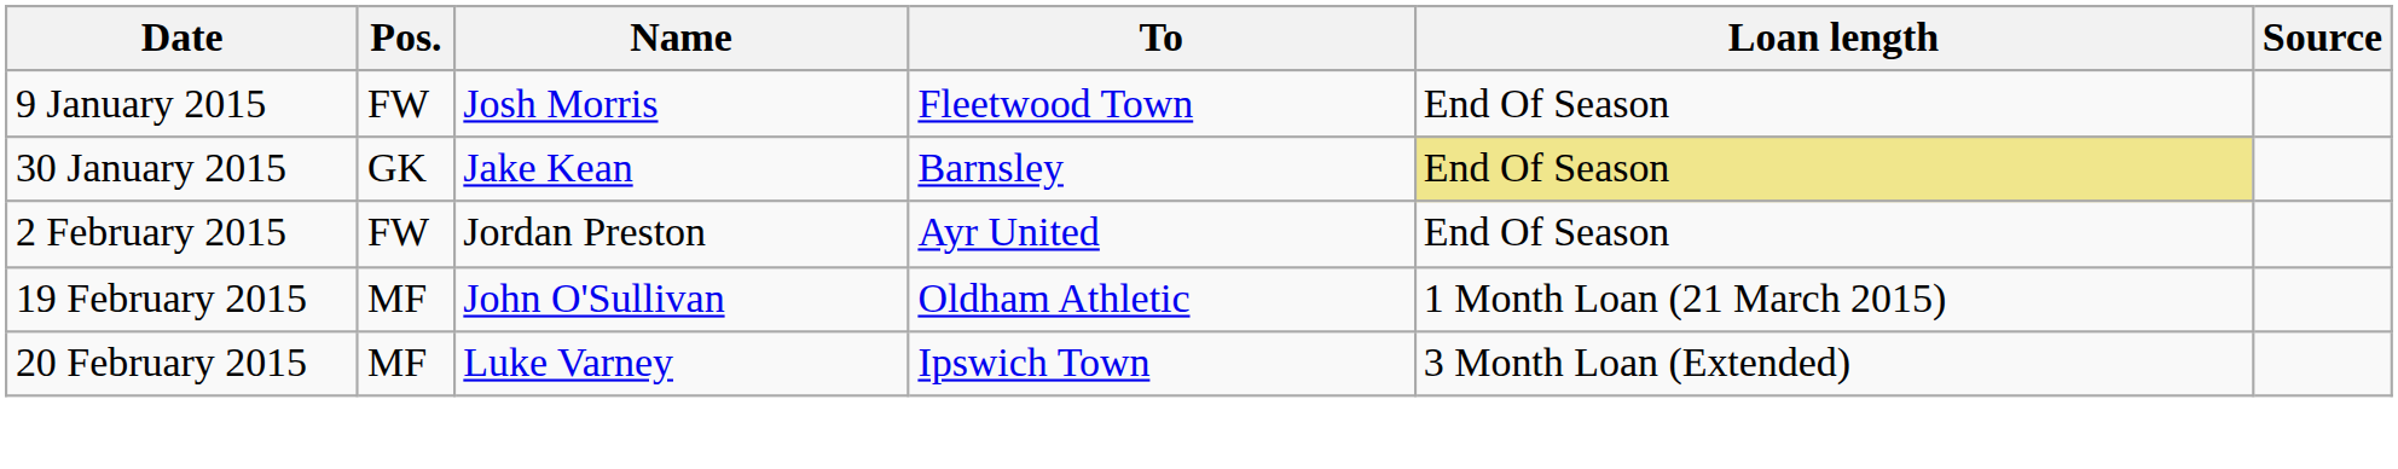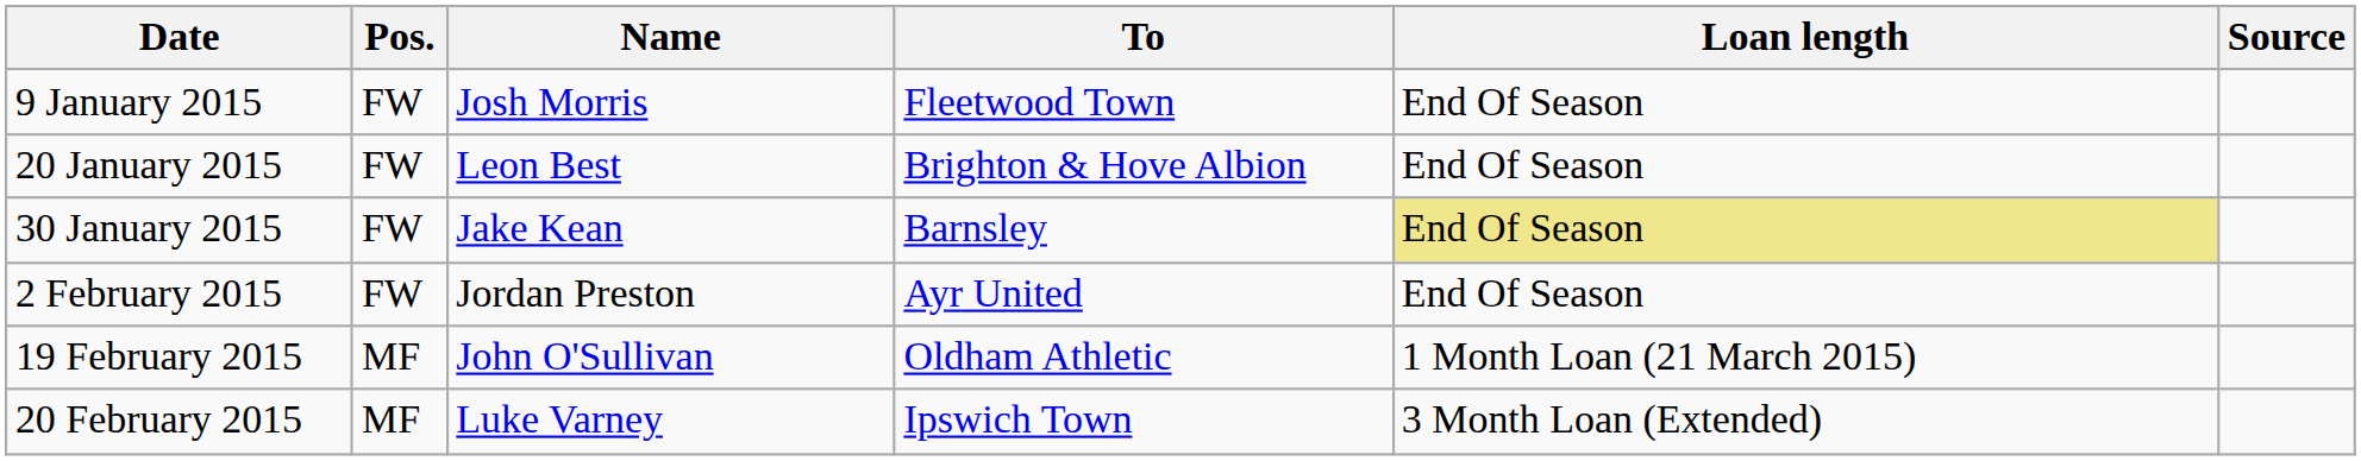+ row: 20 January 2015 | FW | Leon Best | Brighton & Hove Albion | End Of Season
30 January 2015 | Pos.: GK -> FW
